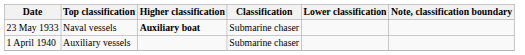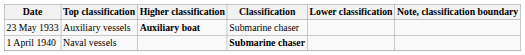23 May 1933 | Top classification: Naval vessels -> Auxiliary vessels
1 April 1940 | Top classification: Auxiliary vessels -> Naval vessels
1 April 1940 | Classification: normal -> bold
